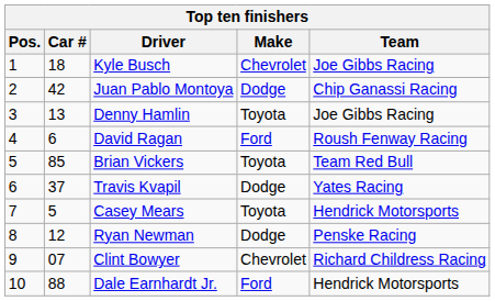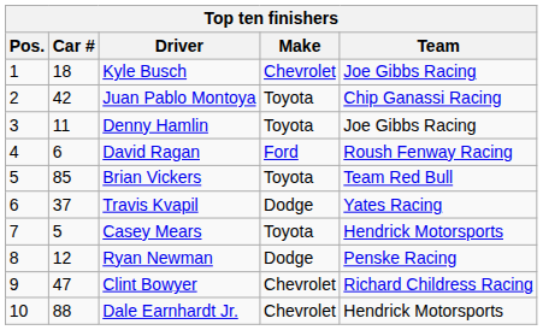Juan Pablo Montoya | Make: Dodge -> Toyota
Denny Hamlin | Car #: 13 -> 11
Clint Bowyer | Car #: 07 -> 47
Dale Earnhardt Jr. | Make: Ford -> Chevrolet
